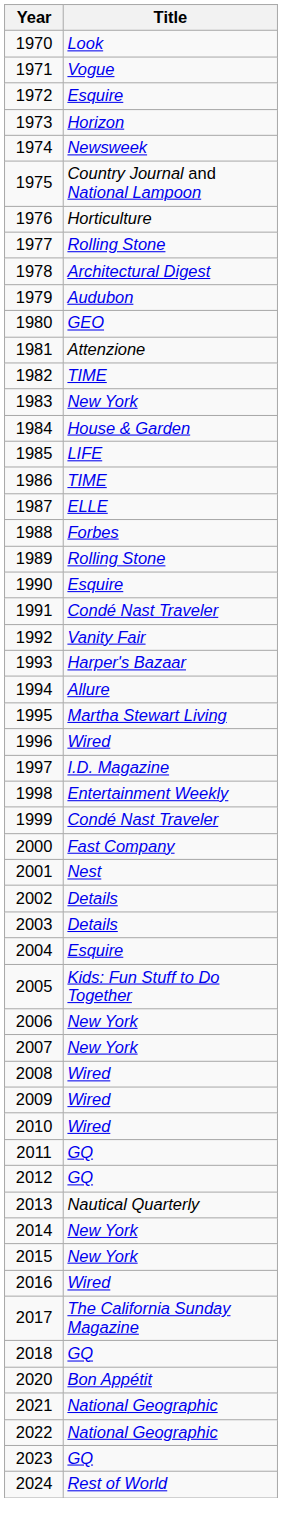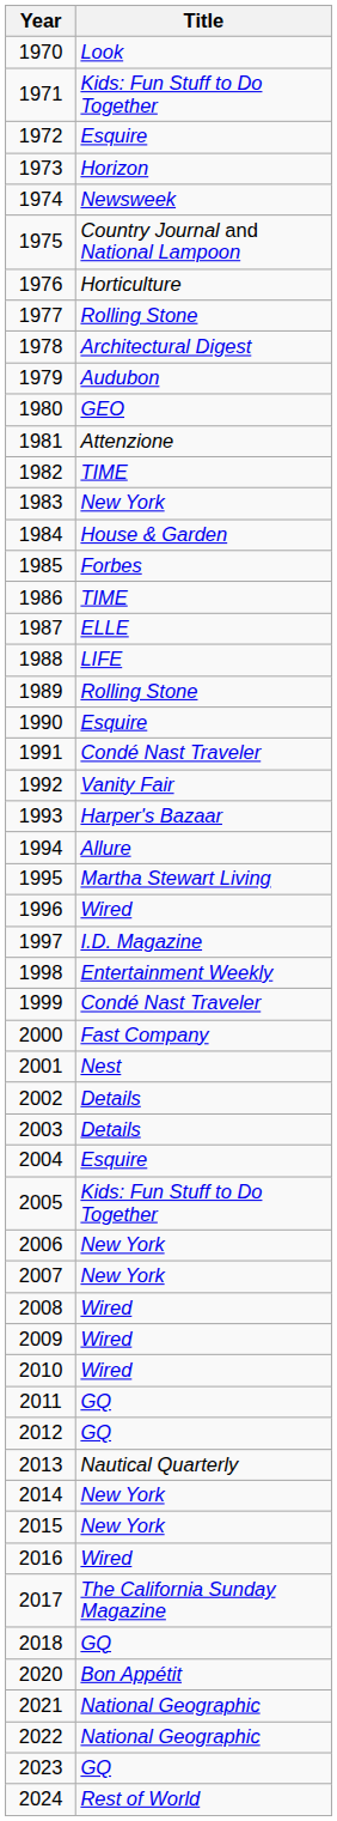1971 | Title: Vogue -> Kids: Fun Stuff to Do Together
1985 | Title: LIFE -> Forbes
1988 | Title: Forbes -> LIFE
